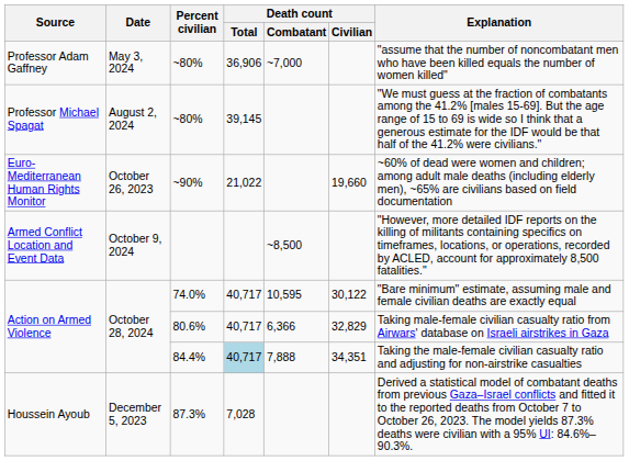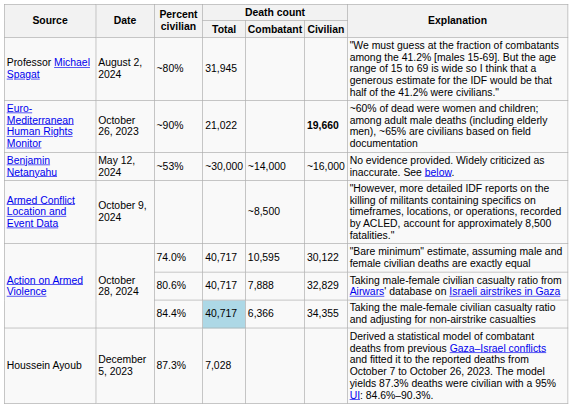- row: Professor Adam Gaffney | May 3, 2024 | ~80% | 36,906 | ~7,000 | "assume that the number of noncombatant men who have been killed equals the number of women killed"
Professor Michael Spagat / ~80% | Death count / Total: 39,145 -> 31,945
~90% | Death count / Civilian: normal -> bold
+ row: Benjamin Netanyahu | May 12, 2024 | ~53% | ~30,000 | ~14,000 | ~16,000 | No evidence provided. Widely criticized as inaccurate. See below.
80.6% | Death count / Combatant: 6,366 -> 7,888
84.4% | Death count / Combatant: 7,888 -> 6,366
84.4% | Death count / Civilian: 34,351 -> 34,355
